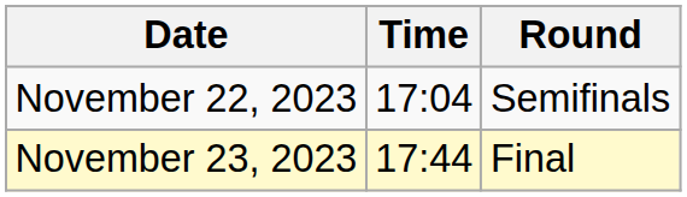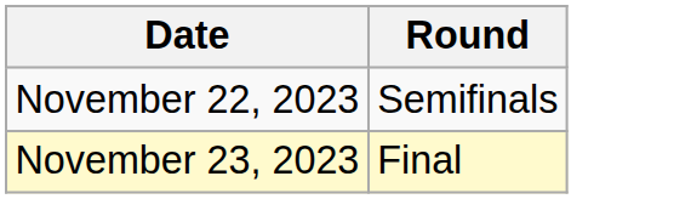- column: Time | 17:04 | 17:44
